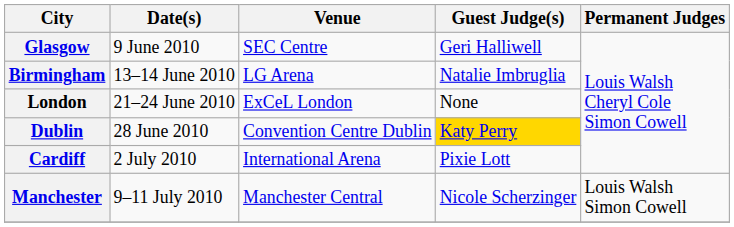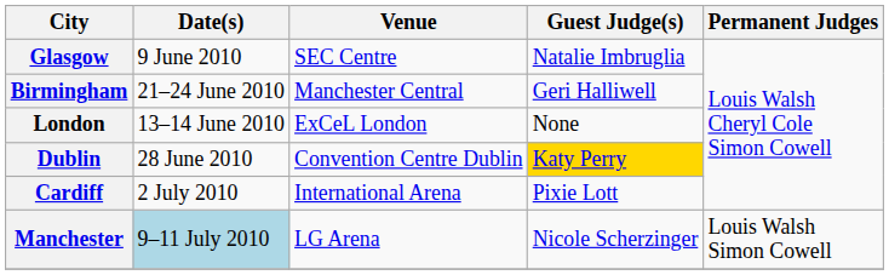Glasgow | Guest Judge(s): Geri Halliwell -> Natalie Imbruglia
Birmingham | Date(s): 13–14 June 2010 -> 21–24 June 2010
Birmingham | Venue: LG Arena -> Manchester Central
Birmingham | Guest Judge(s): Natalie Imbruglia -> Geri Halliwell
London | Date(s): 21–24 June 2010 -> 13–14 June 2010
Manchester | Date(s): no background -> lightblue background
Manchester | Venue: Manchester Central -> LG Arena
